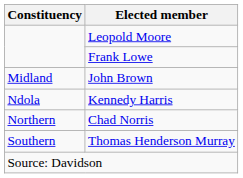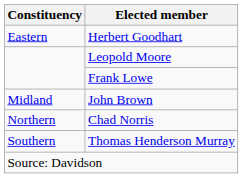+ row: Eastern | Herbert Goodhart
- row: Ndola | Kennedy Harris
